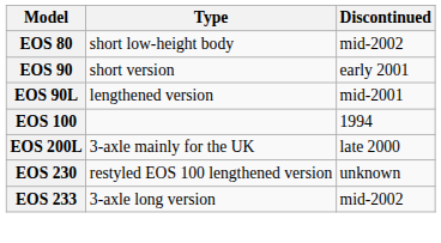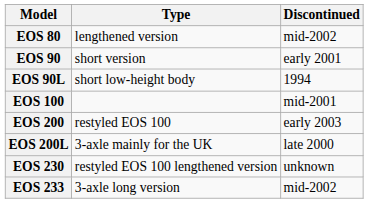EOS 80 | Type: short low-height body -> lengthened version
EOS 90L | Type: lengthened version -> short low-height body
EOS 90L | Discontinued: mid-2001 -> 1994
EOS 100 | Discontinued: 1994 -> mid-2001
+ row: EOS 200 | restyled EOS 100 | early 2003
